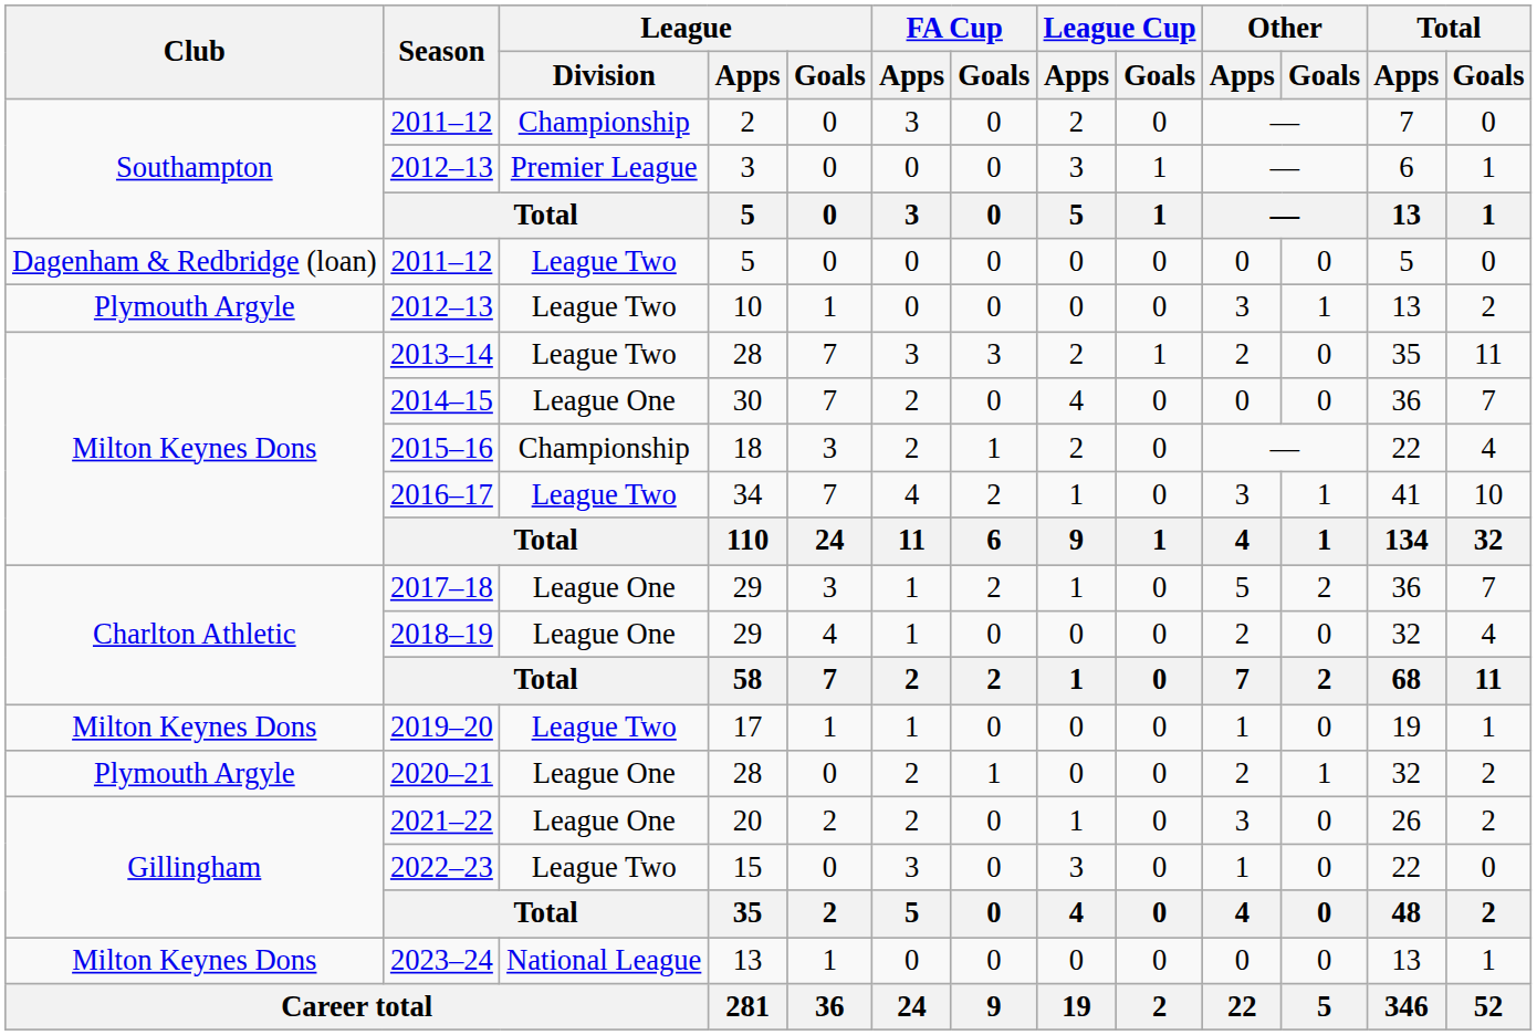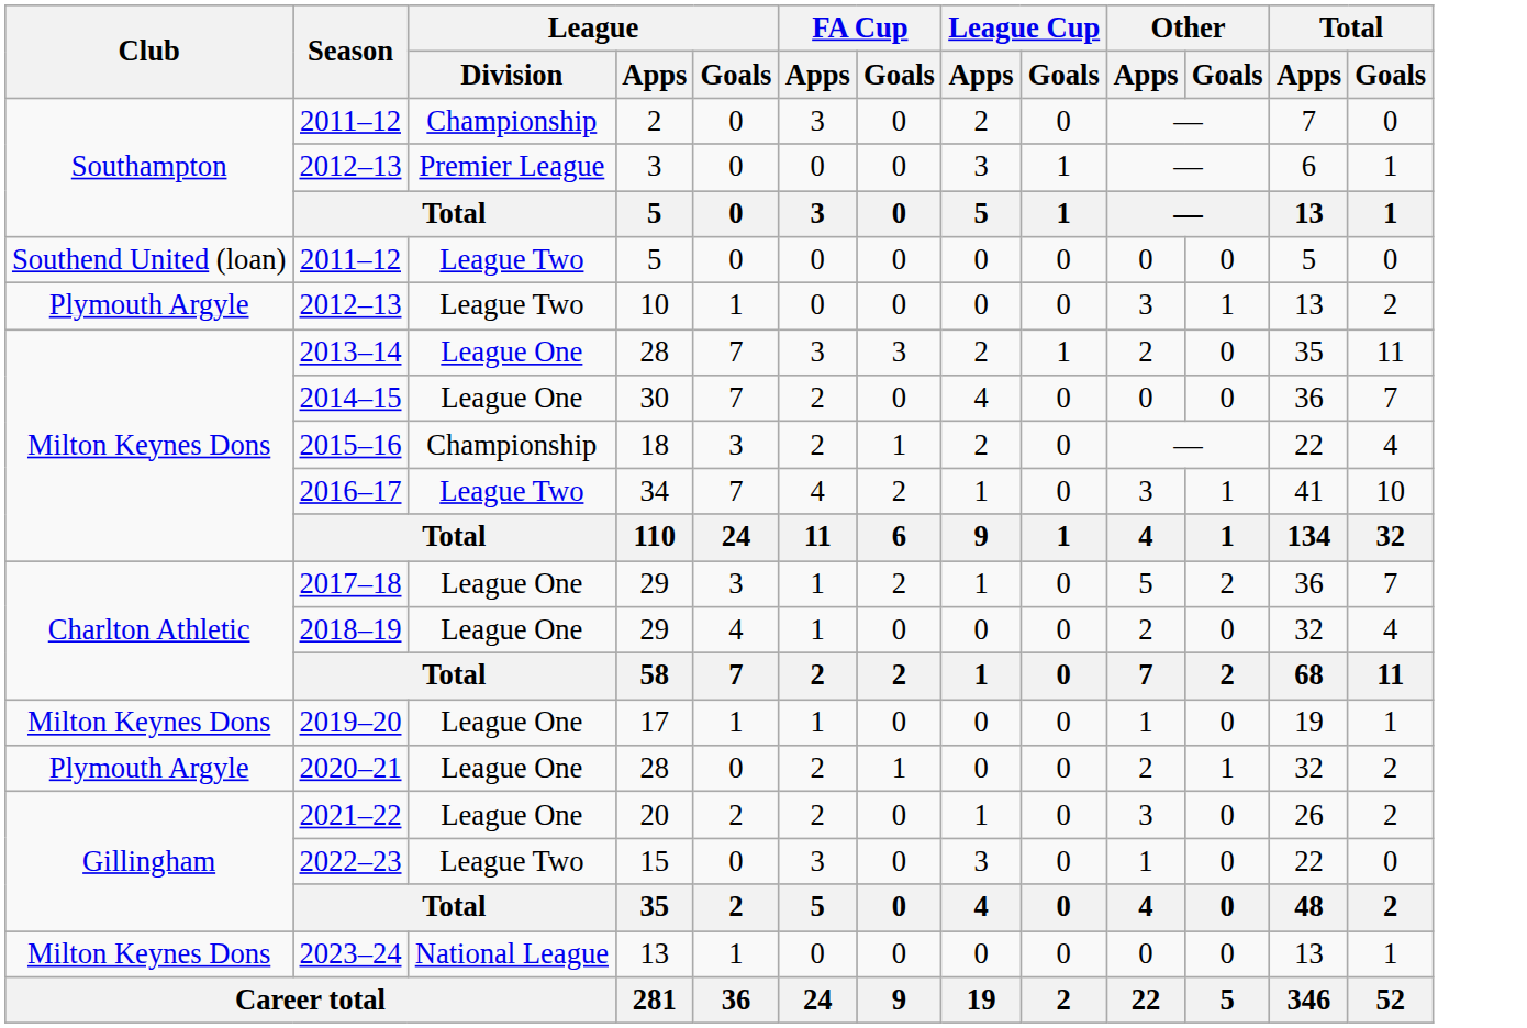2011–12 / 5 | Club: Dagenham & Redbridge (loan) -> Southend United (loan)
2013–14 | League / Division: League Two -> League One
2019–20 | League / Division: League Two -> League One
